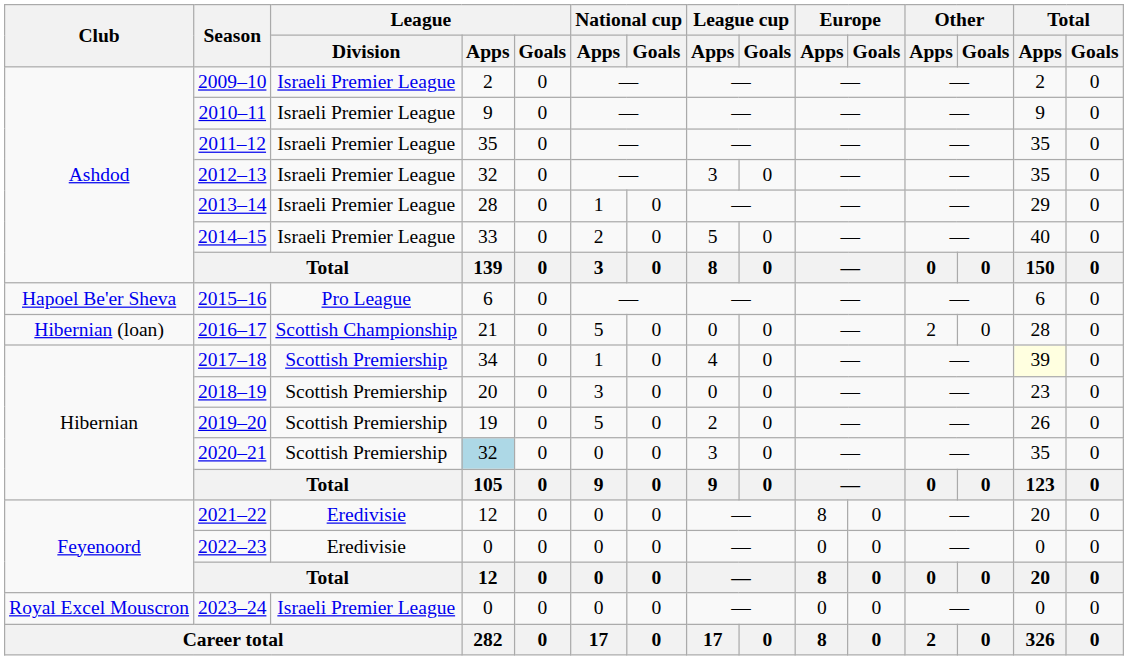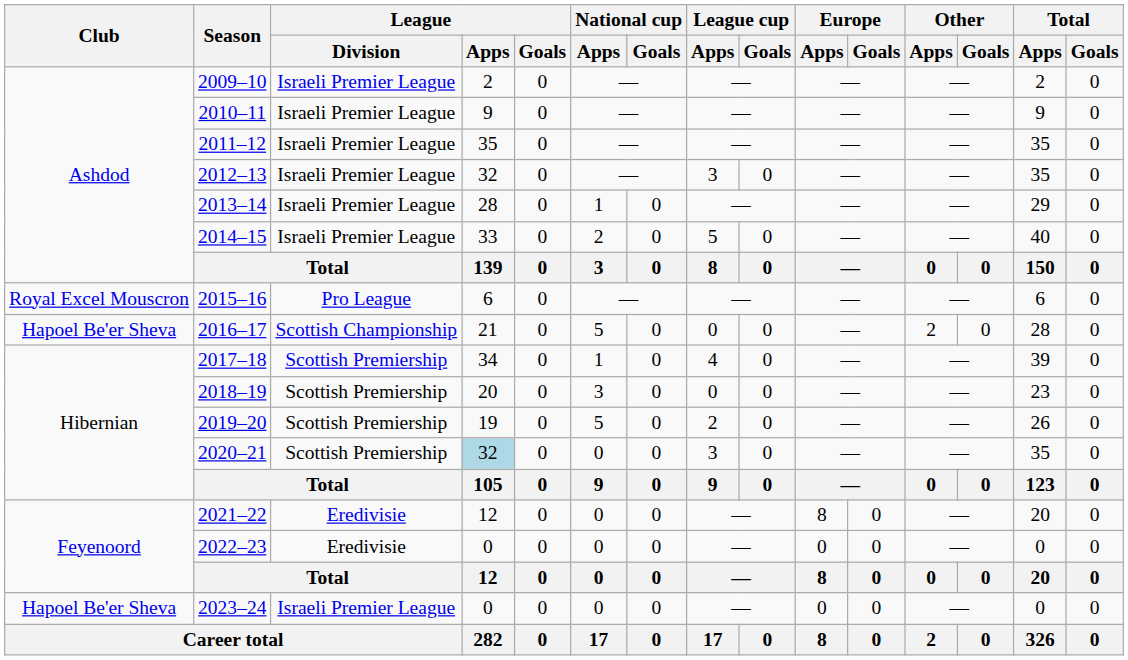2015–16 | Club: Hapoel Be'er Sheva -> Royal Excel Mouscron
2016–17 | Club: Hibernian (loan) -> Hapoel Be'er Sheva
2017–18 | Total / Apps: lightyellow background -> no background
2023–24 | Club: Royal Excel Mouscron -> Hapoel Be'er Sheva
